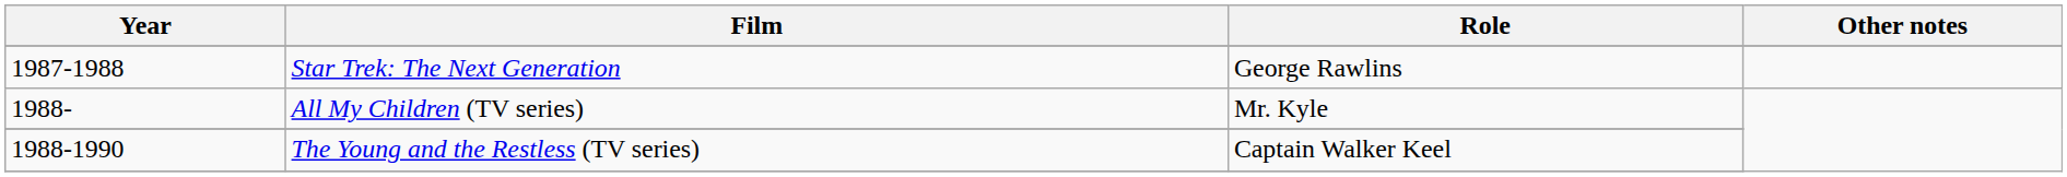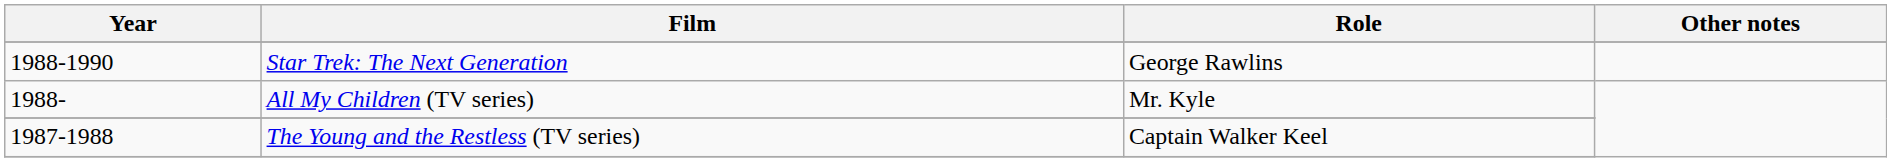Star Trek: The Next Generation | Year: 1987-1988 -> 1988-1990
The Young and the Restless (TV series) | Year: 1988-1990 -> 1987-1988
